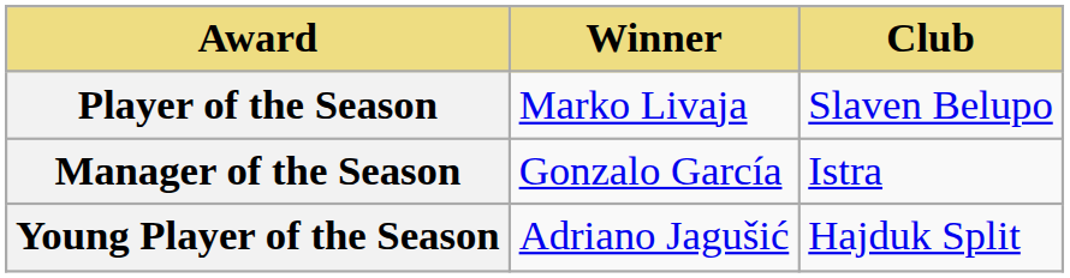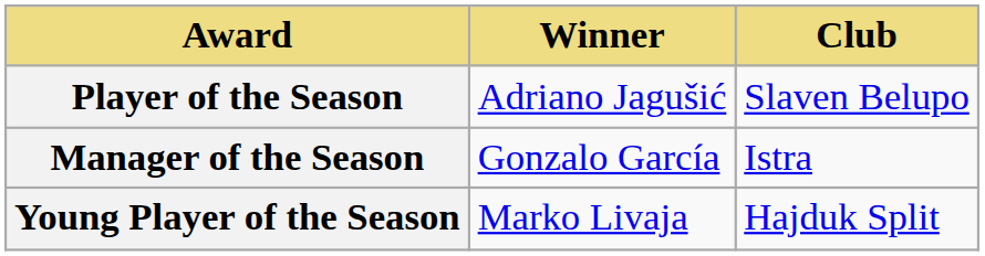Player of the Season | Winner: Marko Livaja -> Adriano Jagušić
Young Player of the Season | Winner: Adriano Jagušić -> Marko Livaja
